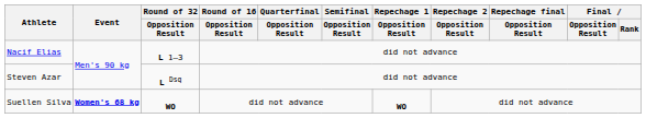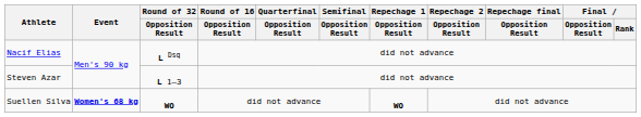Nacif Elias | Round of 32 / Opposition Result: L 1–3 -> L Dsq
Steven Azar | Round of 32 / Opposition Result: L Dsq -> L 1–3
